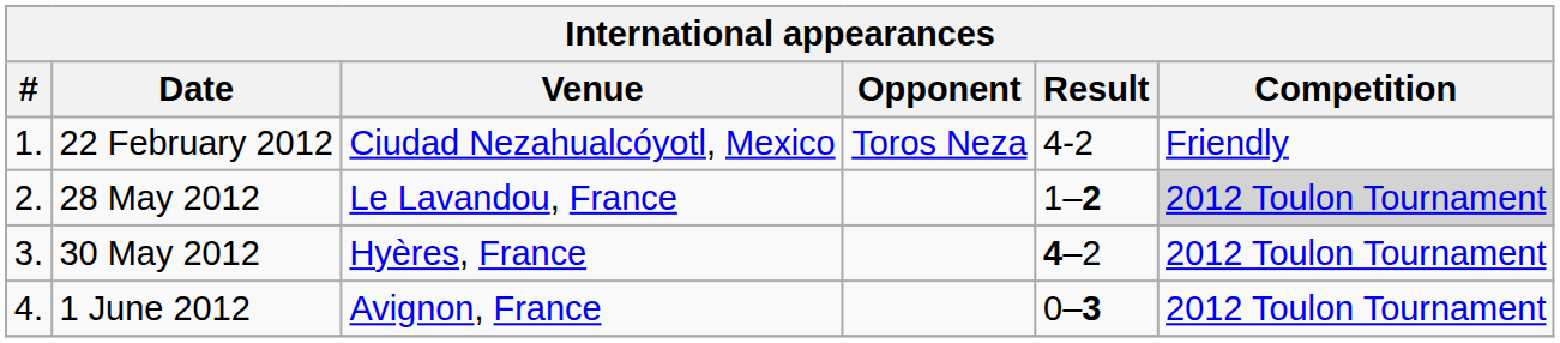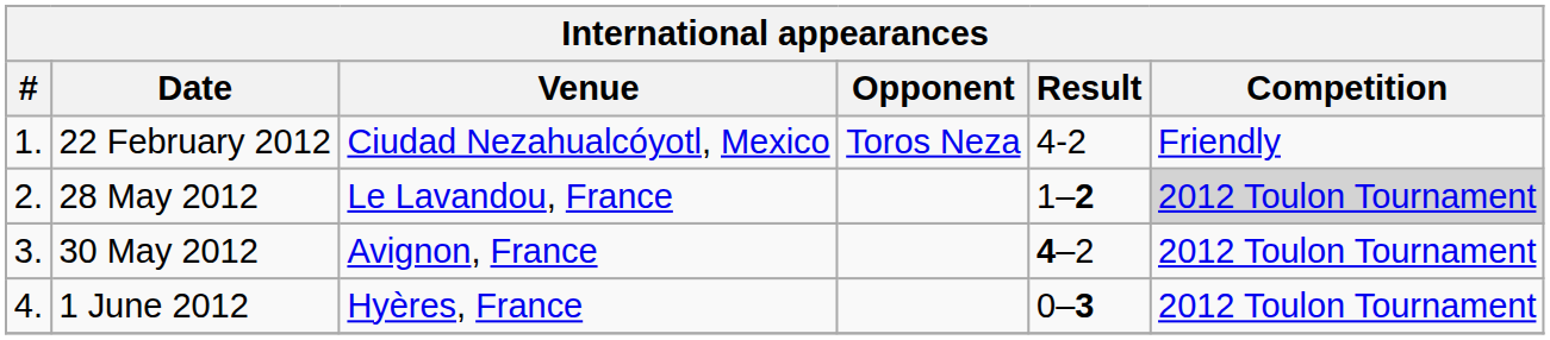30 May 2012 | Venue: Hyères, France -> Avignon, France
1 June 2012 | Venue: Avignon, France -> Hyères, France
